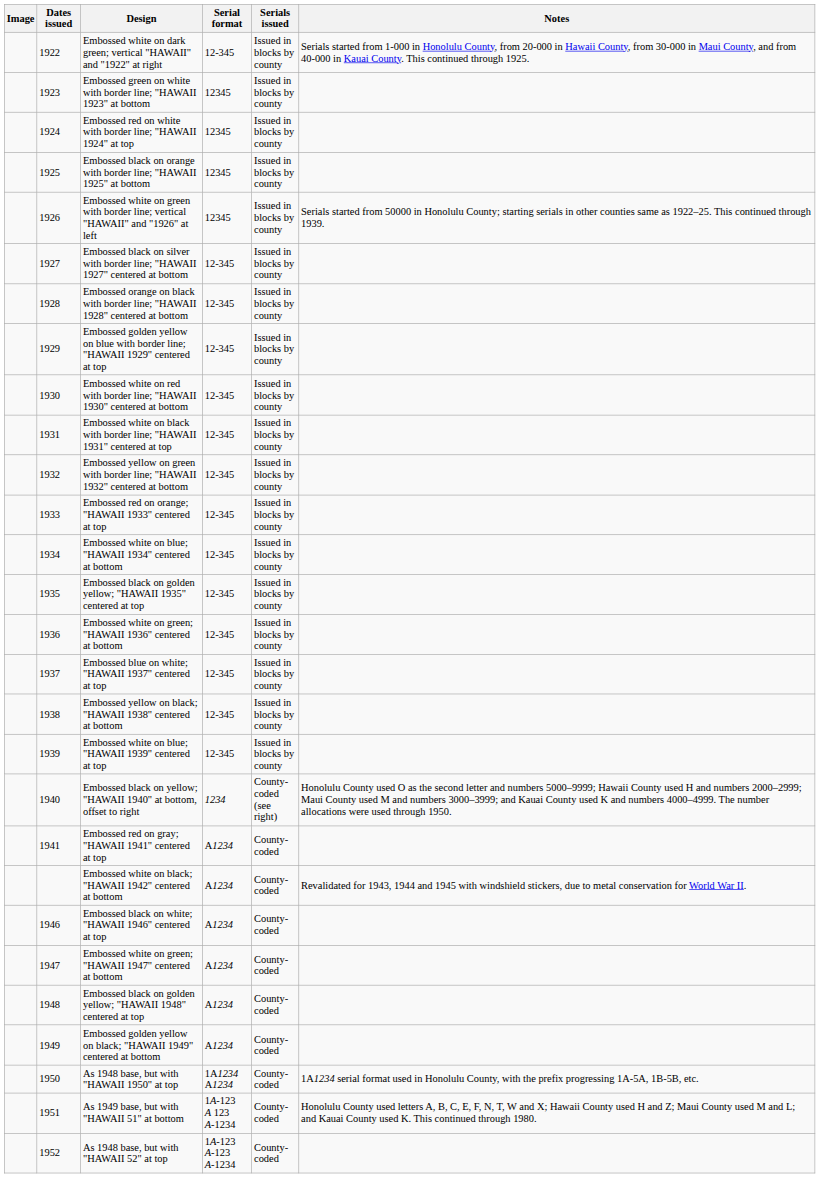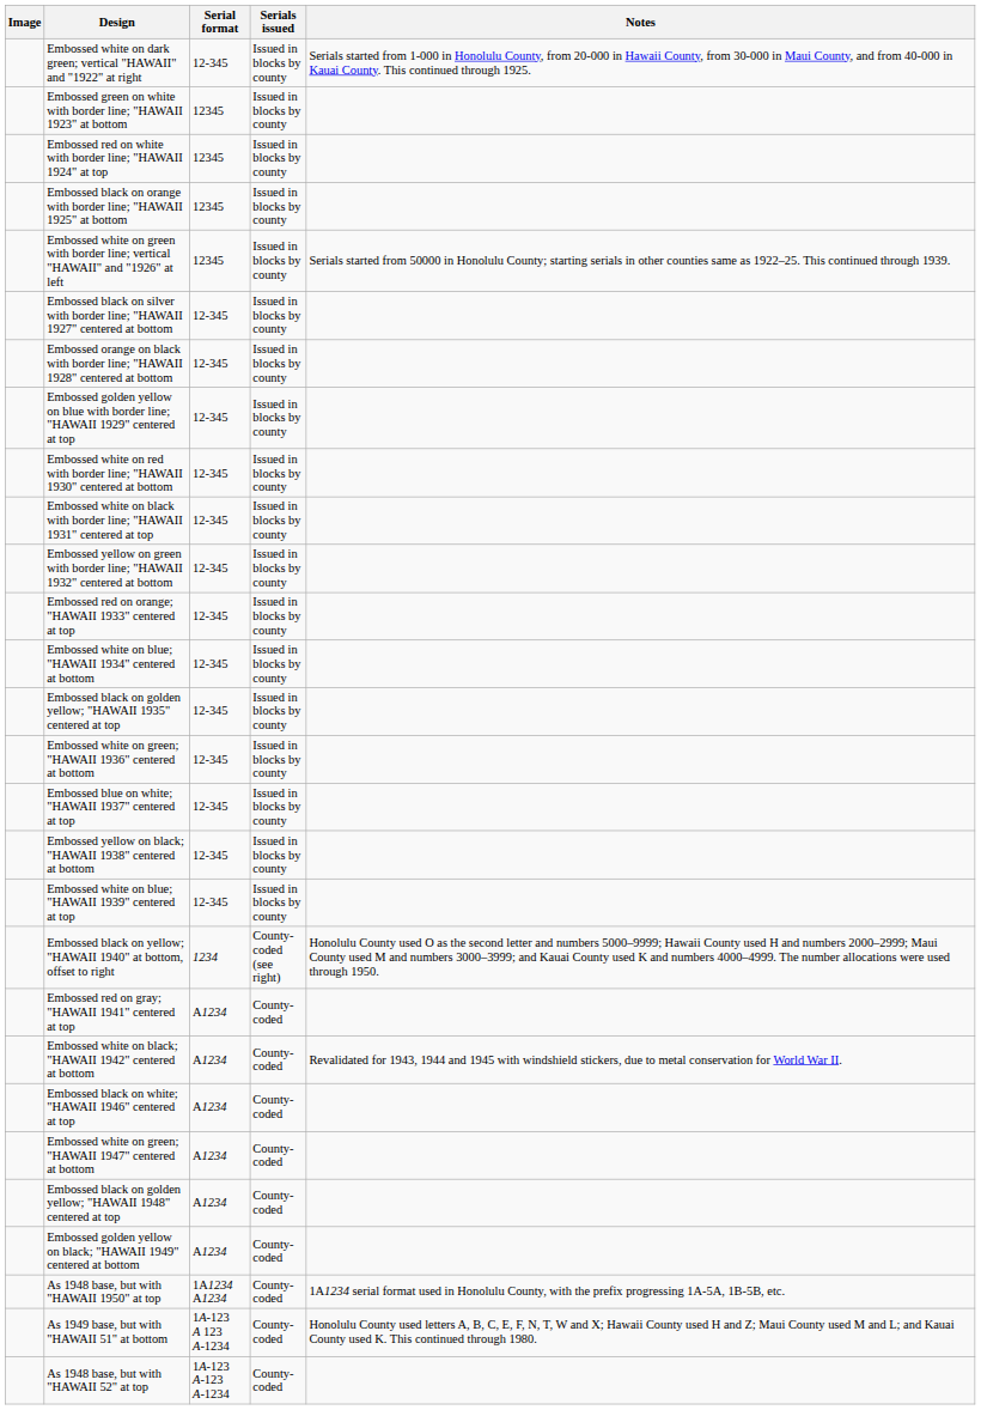- column: Dates issued | 1922 | 1923 | 1924 | 1925 | 1926 | 1927 | 1928 | 1929 | 1930 | 1931 | 1932 | 1933 | 1934 | 1935 | 1936 | 1937 | 1938 | 1939 | 1940 | 1941 | 1946 | 1947 | 1948 | 1949 | 1950 | 1951 | 1952
